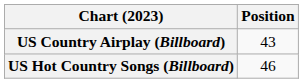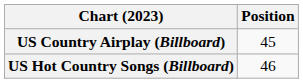US Country Airplay (Billboard) | Position: 43 -> 45
